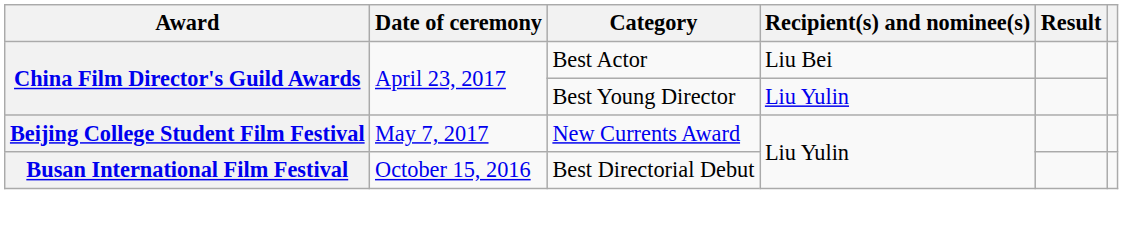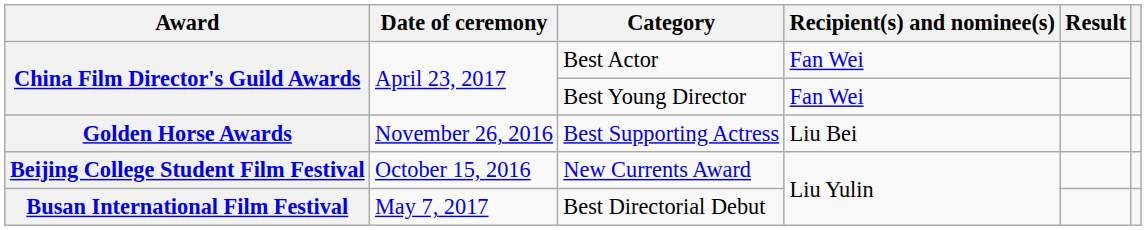Best Actor | Recipient(s) and nominee(s): Liu Bei -> Fan Wei
Best Young Director | Recipient(s) and nominee(s): Liu Yulin -> Fan Wei
+ row: Golden Horse Awards | November 26, 2016 | Best Supporting Actress | Liu Bei
New Currents Award | Date of ceremony: May 7, 2017 -> October 15, 2016
Best Directorial Debut | Date of ceremony: October 15, 2016 -> May 7, 2017
